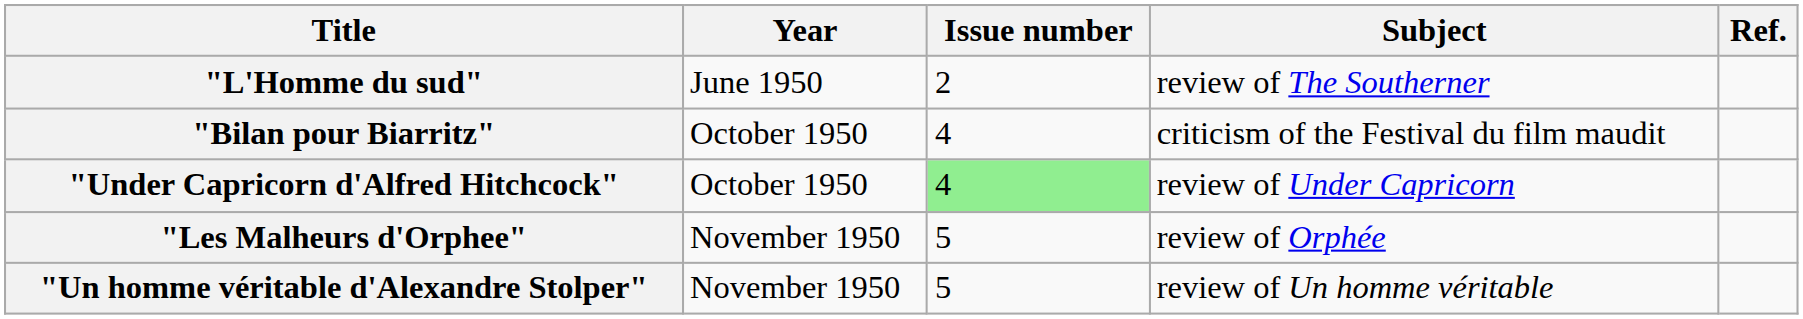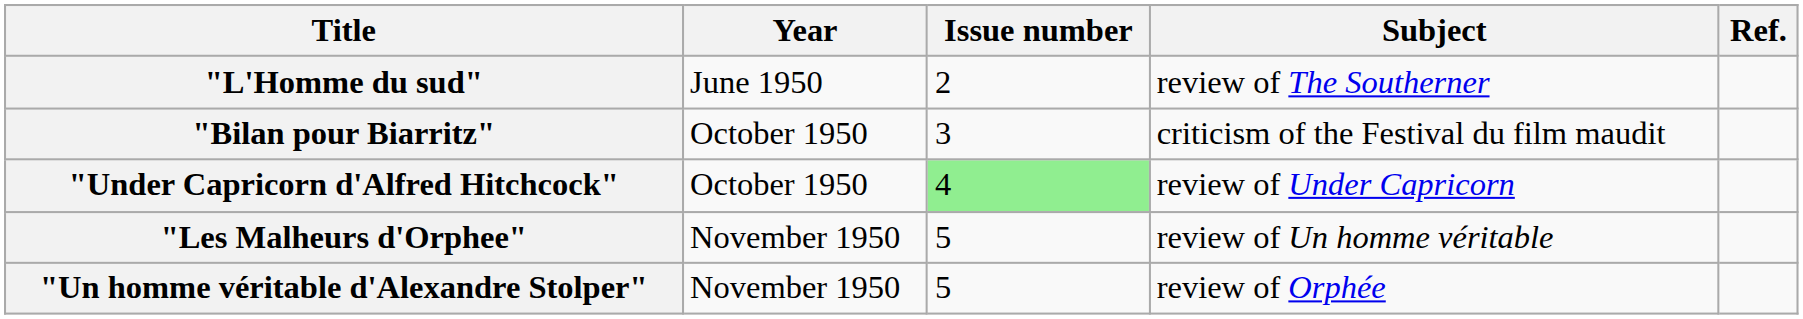"Bilan pour Biarritz" | Issue number: 4 -> 3
"Les Malheurs d'Orphee" | Subject: review of Orphée -> review of Un homme véritable
"Un homme véritable d'Alexandre Stolper" | Subject: review of Un homme véritable -> review of Orphée
